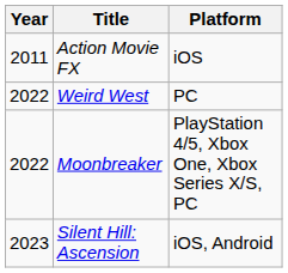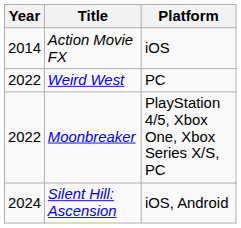Action Movie FX | Year: 2011 -> 2014
Silent Hill: Ascension | Year: 2023 -> 2024
